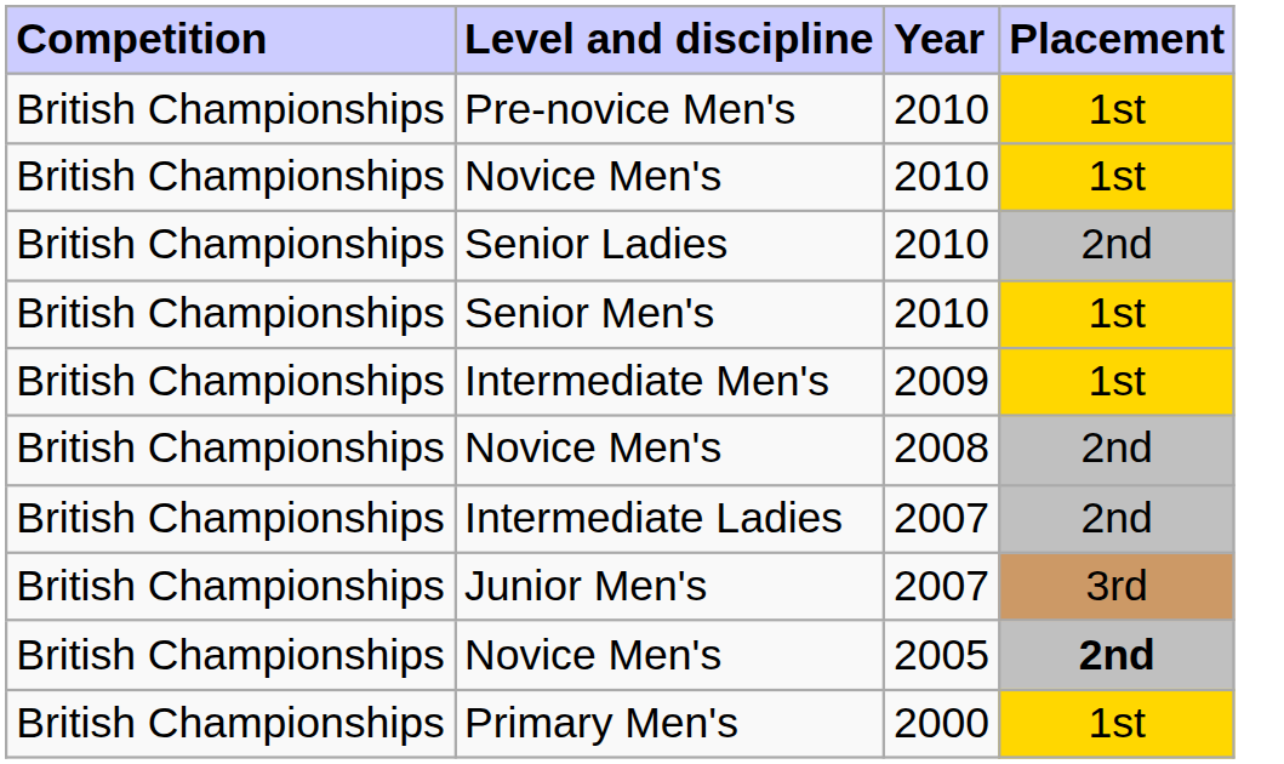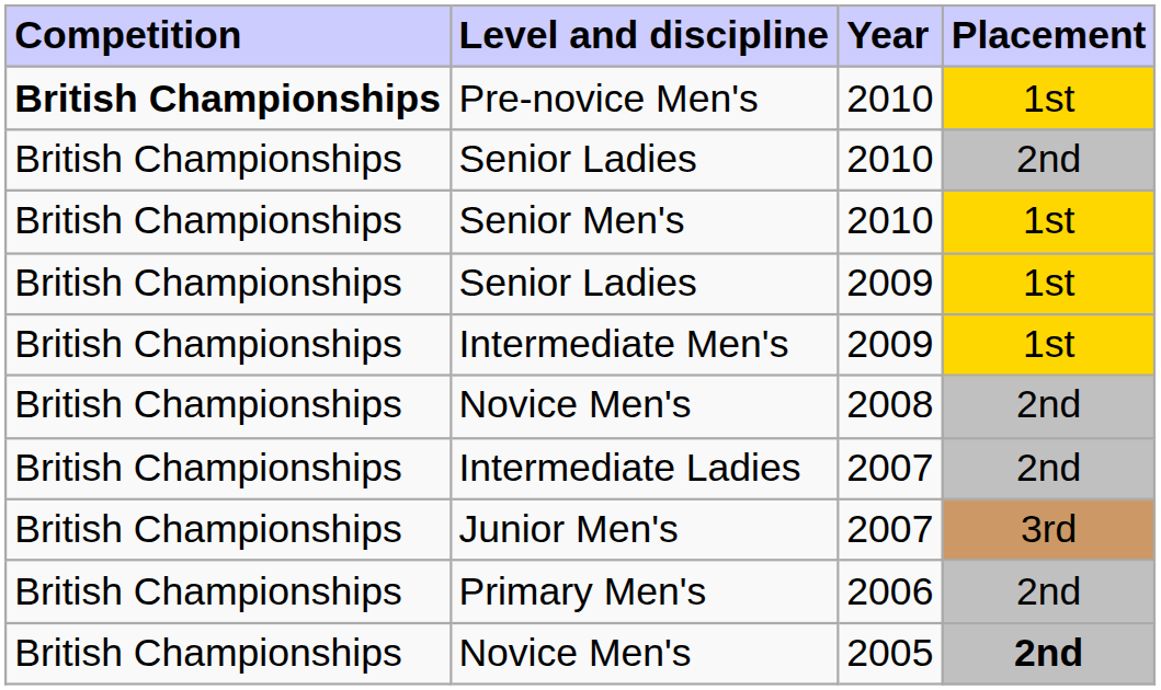Pre-novice Men's | Competition: normal -> bold
- row: British Championships | Novice Men's | 2010 | 1st
+ row: British Championships | Senior Ladies | 2009 | 1st
+ row: British Championships | Primary Men's | 2006 | 2nd
- row: British Championships | Primary Men's | 2000 | 1st
